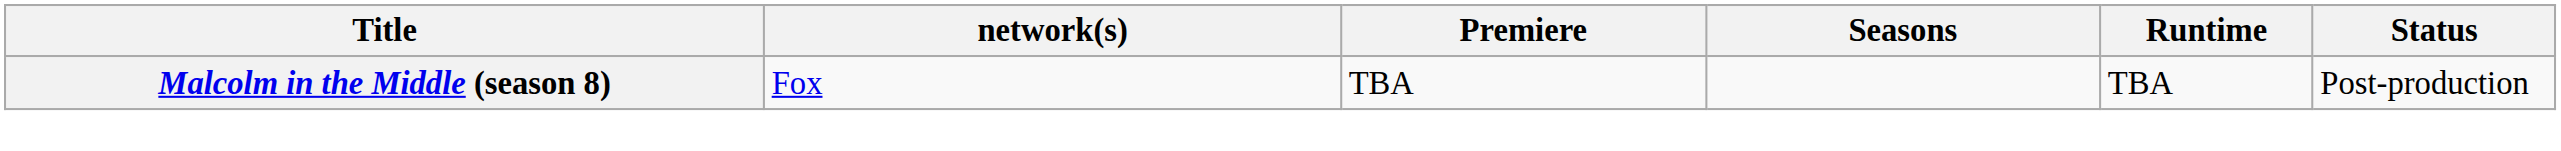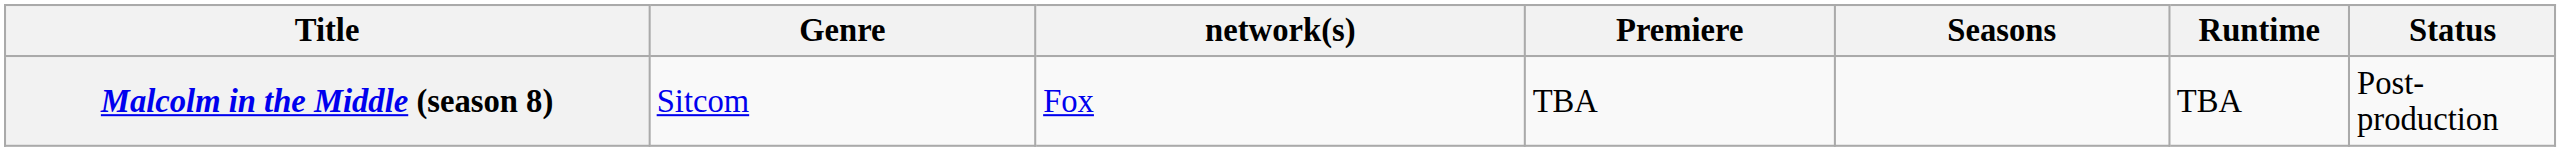+ column: Genre | Sitcom
